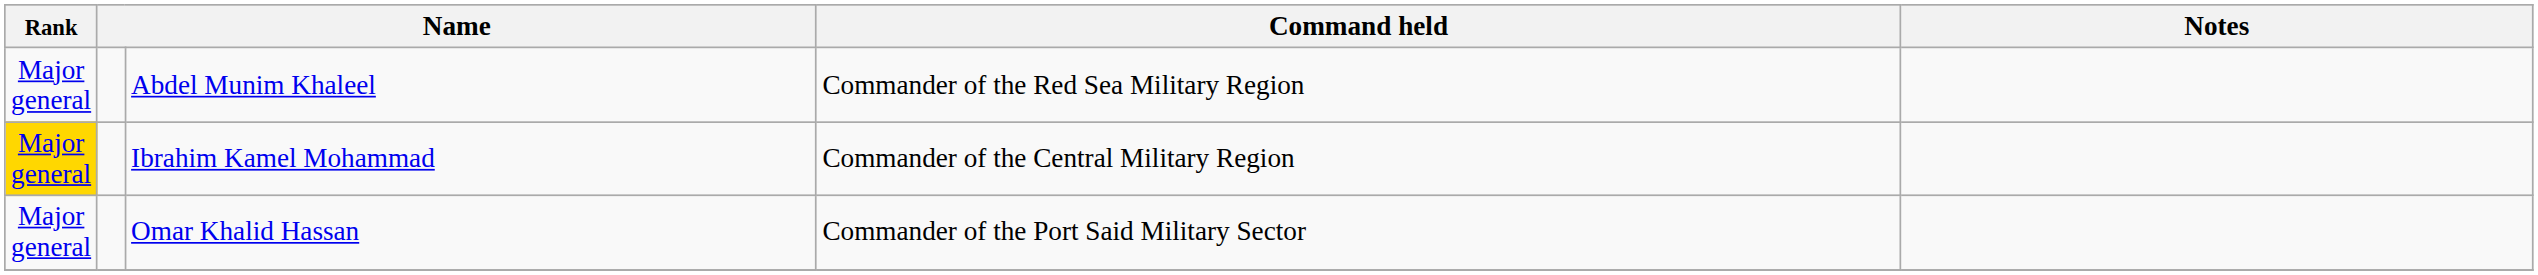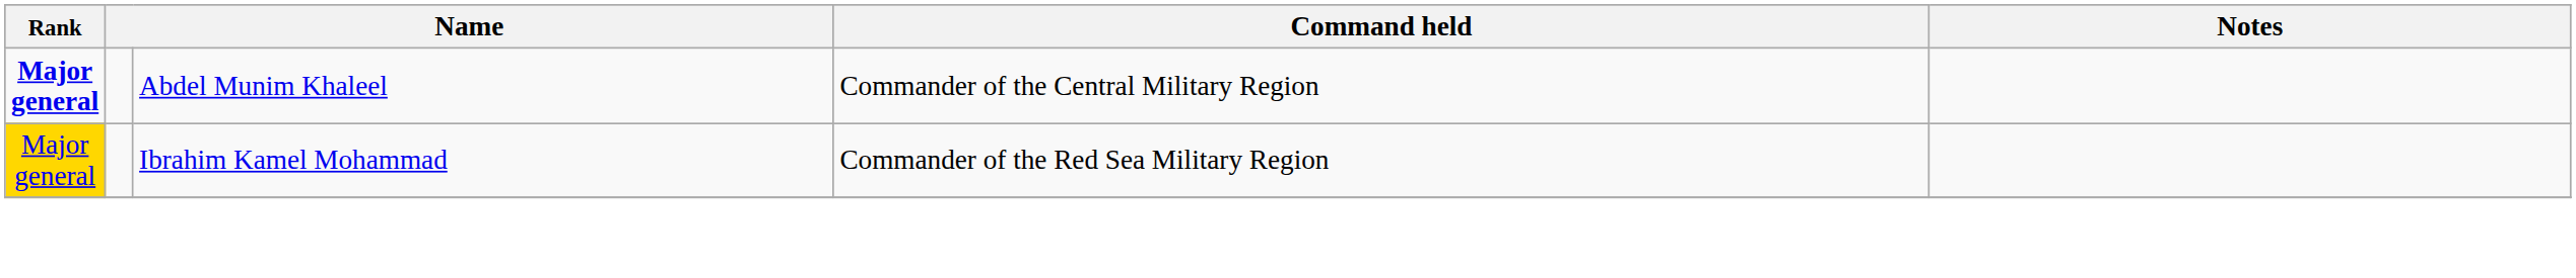Abdel Munim Khaleel | Rank: normal -> bold
Abdel Munim Khaleel | Command held: Commander of the Red Sea Military Region -> Commander of the Central Military Region
Ibrahim Kamel Mohammad | Command held: Commander of the Central Military Region -> Commander of the Red Sea Military Region
- row: Major general | Omar Khalid Hassan | Commander of the Port Said Military Sector
